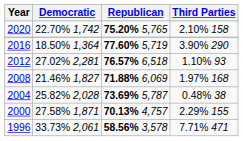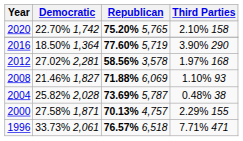2012 | Republican: 76.57% 6,518 -> 58.56% 3,578
2012 | Third Parties: 1.10% 93 -> 1.97% 168
2008 | Third Parties: 1.97% 168 -> 1.10% 93
1996 | Republican: 58.56% 3,578 -> 76.57% 6,518
